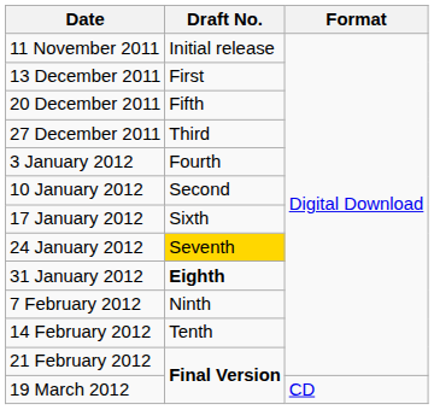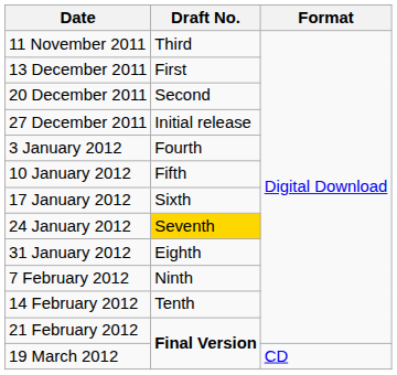11 November 2011 | Draft No.: Initial release -> Third
20 December 2011 | Draft No.: Fifth -> Second
27 December 2011 | Draft No.: Third -> Initial release
10 January 2012 | Draft No.: Second -> Fifth
31 January 2012 | Draft No.: bold -> normal
